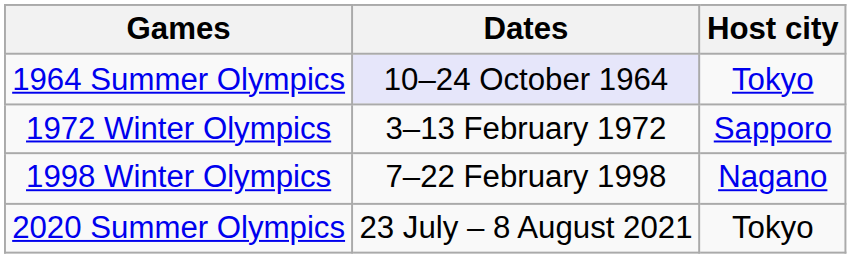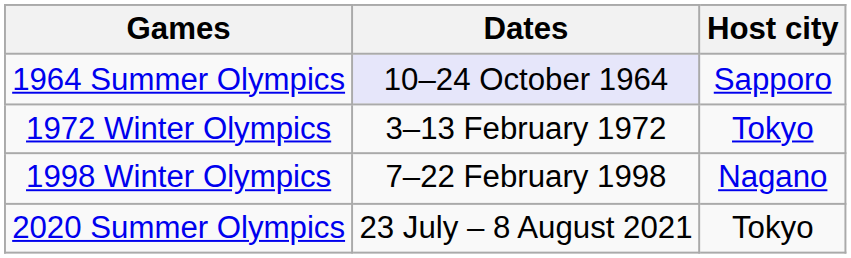1964 Summer Olympics | Host city: Tokyo -> Sapporo
1972 Winter Olympics | Host city: Sapporo -> Tokyo
